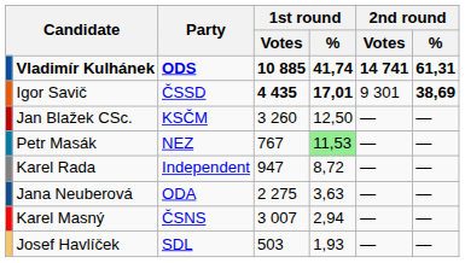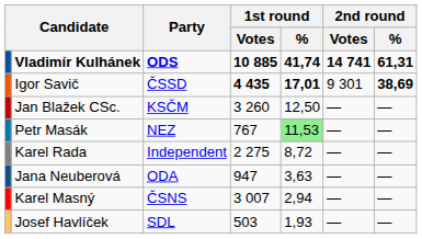Karel Rada | 1st round / Votes: 947 -> 2 275
Jana Neuberová | 1st round / Votes: 2 275 -> 947
